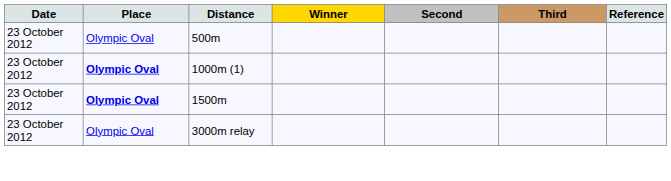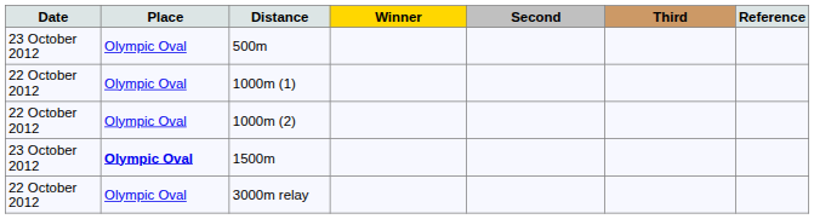1000m (1) | Date: 23 October 2012 -> 22 October 2012
1000m (1) | Place: bold -> normal
+ row: 22 October 2012 | Olympic Oval | 1000m (2)
3000m relay | Date: 23 October 2012 -> 22 October 2012
